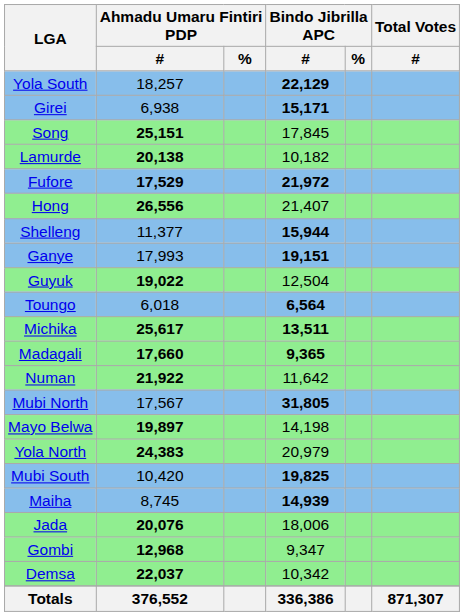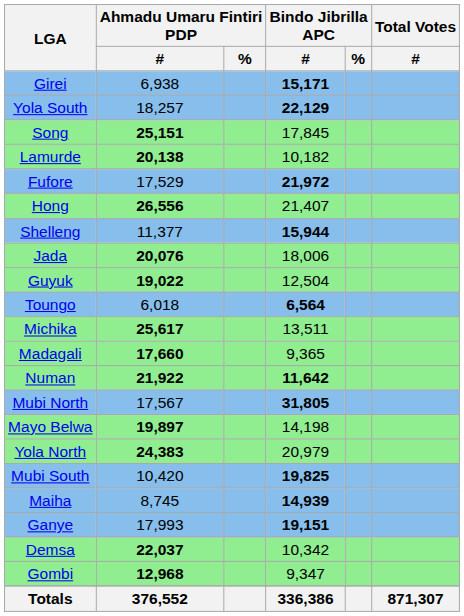rows swapped: Girei <-> Yola South
Fufore | Ahmadu Umaru Fintiri PDP / #: bold -> normal
rows swapped: Ganye <-> Jada
Michika | Bindo Jibrilla APC / #: bold -> normal
Madagali | Bindo Jibrilla APC / #: bold -> normal
Numan | Bindo Jibrilla APC / #: normal -> bold
rows swapped: Demsa <-> Gombi
